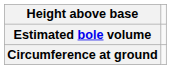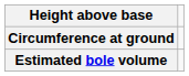rows swapped: Circumference at ground <-> Estimated bole volume
